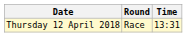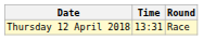columns swapped: Time <-> Round
